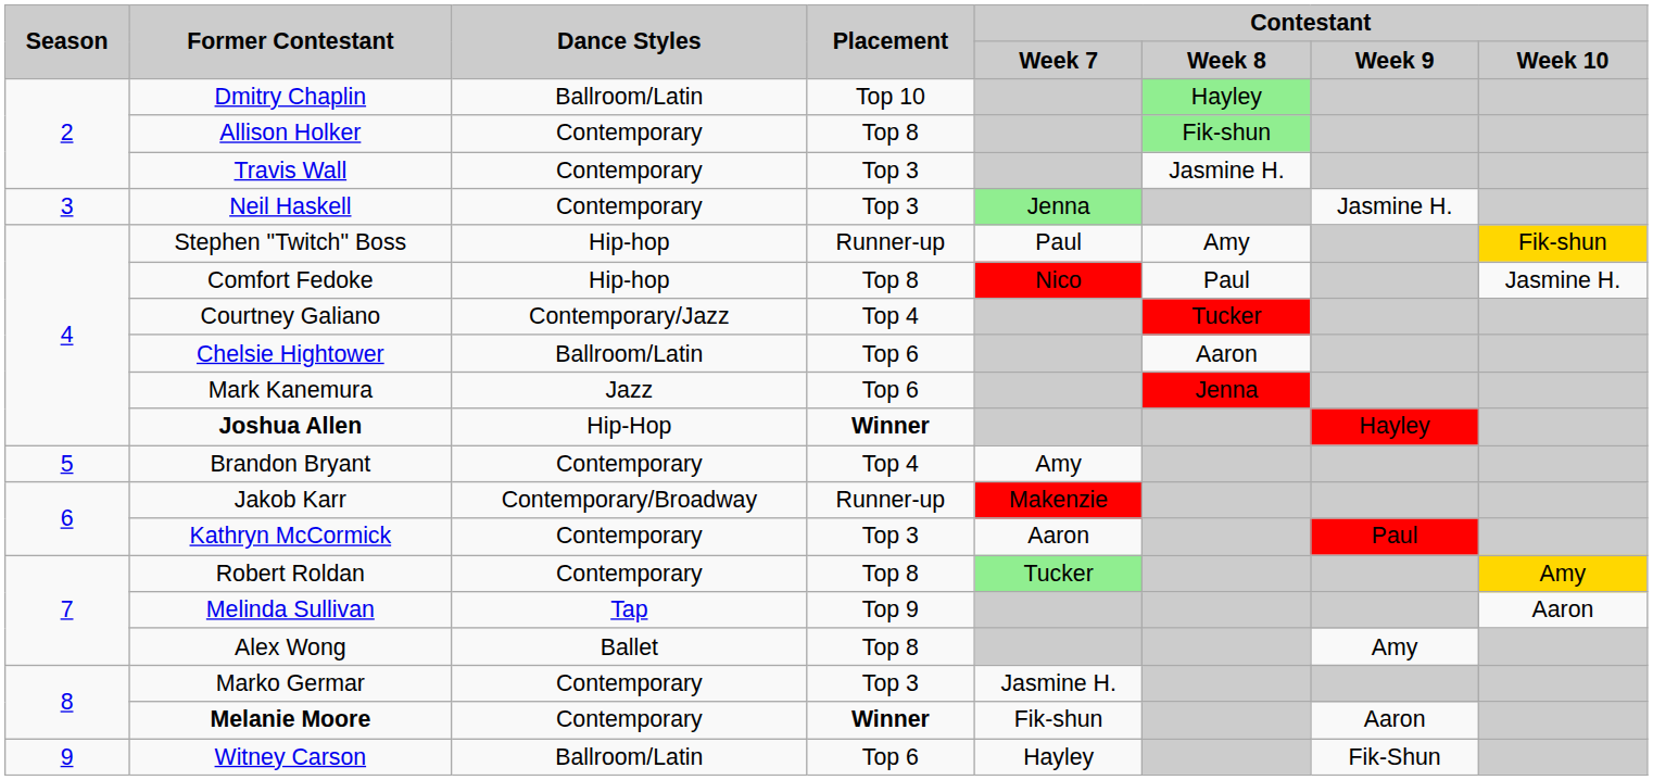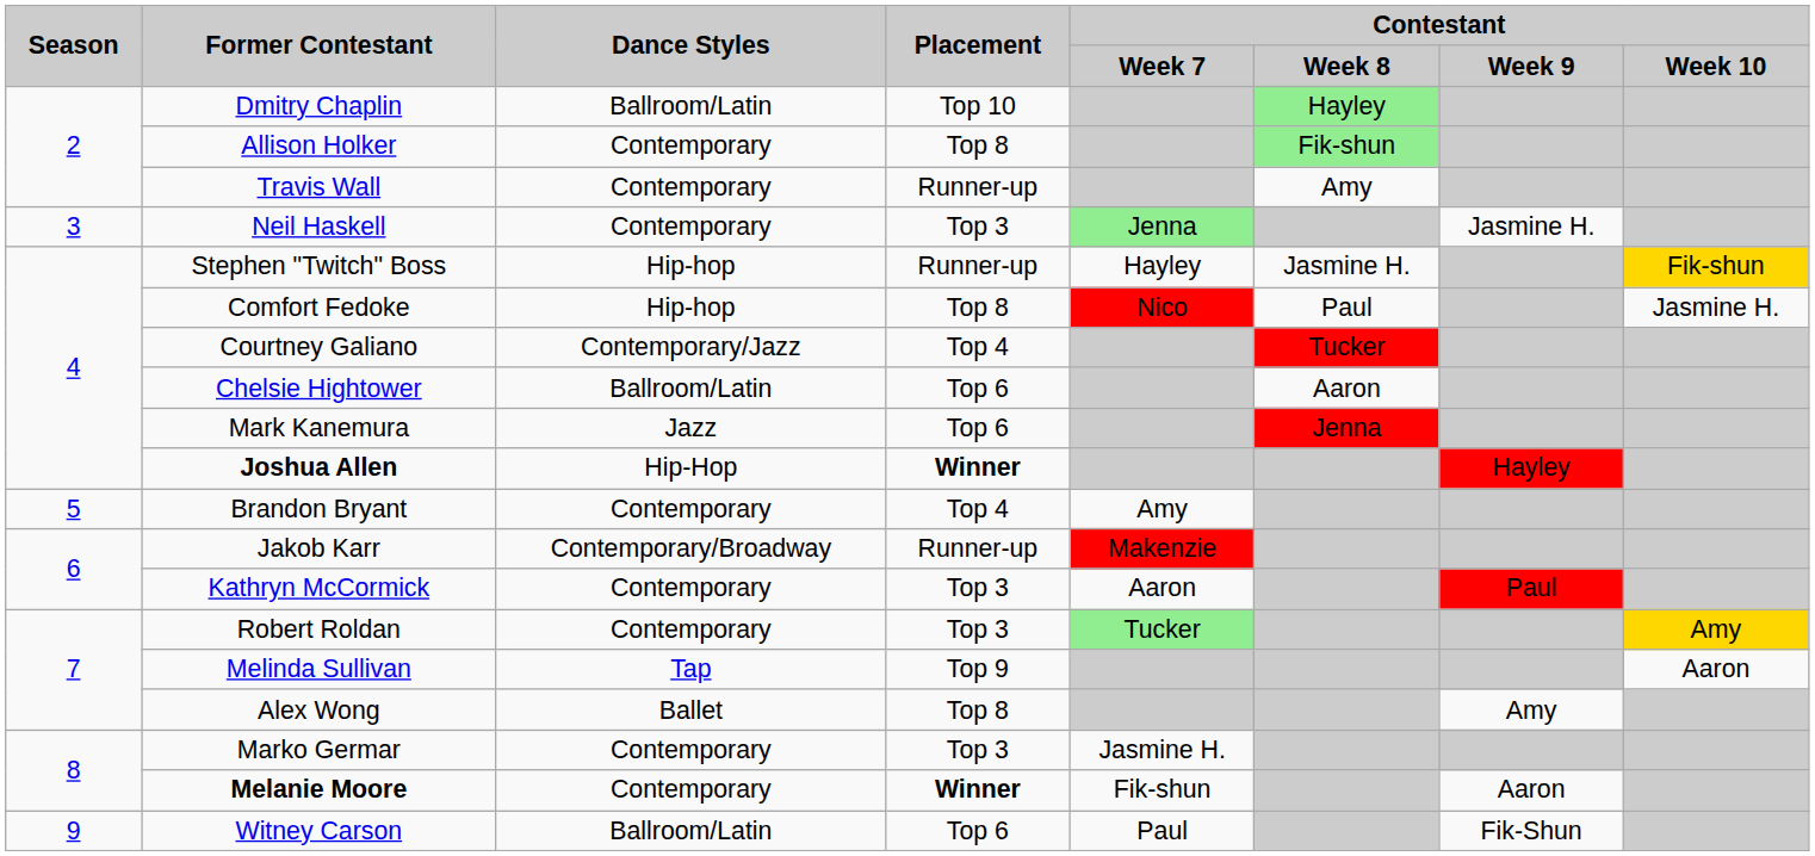Travis Wall | Placement: Top 3 -> Runner-up
Travis Wall | Contestant / Week 8: Jasmine H. -> Amy
Stephen "Twitch" Boss | Contestant / Week 7: Paul -> Hayley
Stephen "Twitch" Boss | Contestant / Week 8: Amy -> Jasmine H.
Robert Roldan | Placement: Top 8 -> Top 3
Witney Carson | Contestant / Week 7: Hayley -> Paul
